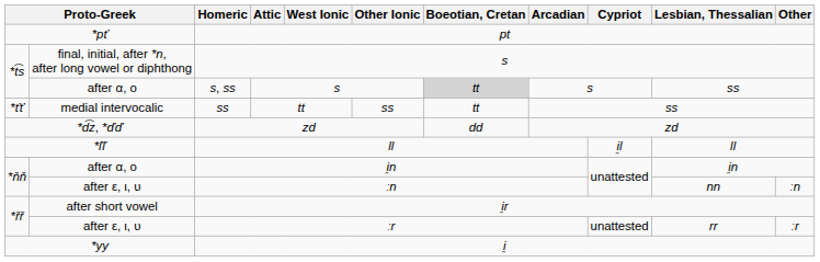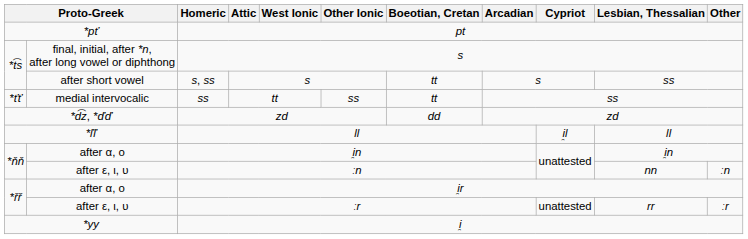s, ss | column 2: after α, ο -> after short vowel
s, ss | Boeotian, Cretan: lightgrey background -> no background
i̯r | column 2: after short vowel -> after α, ο
